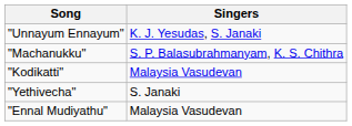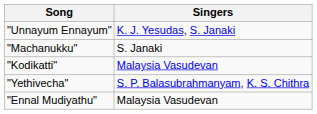"Machanukku" | Singers: S. P. Balasubrahmanyam, K. S. Chithra -> S. Janaki
"Yethivecha" | Singers: S. Janaki -> S. P. Balasubrahmanyam, K. S. Chithra
